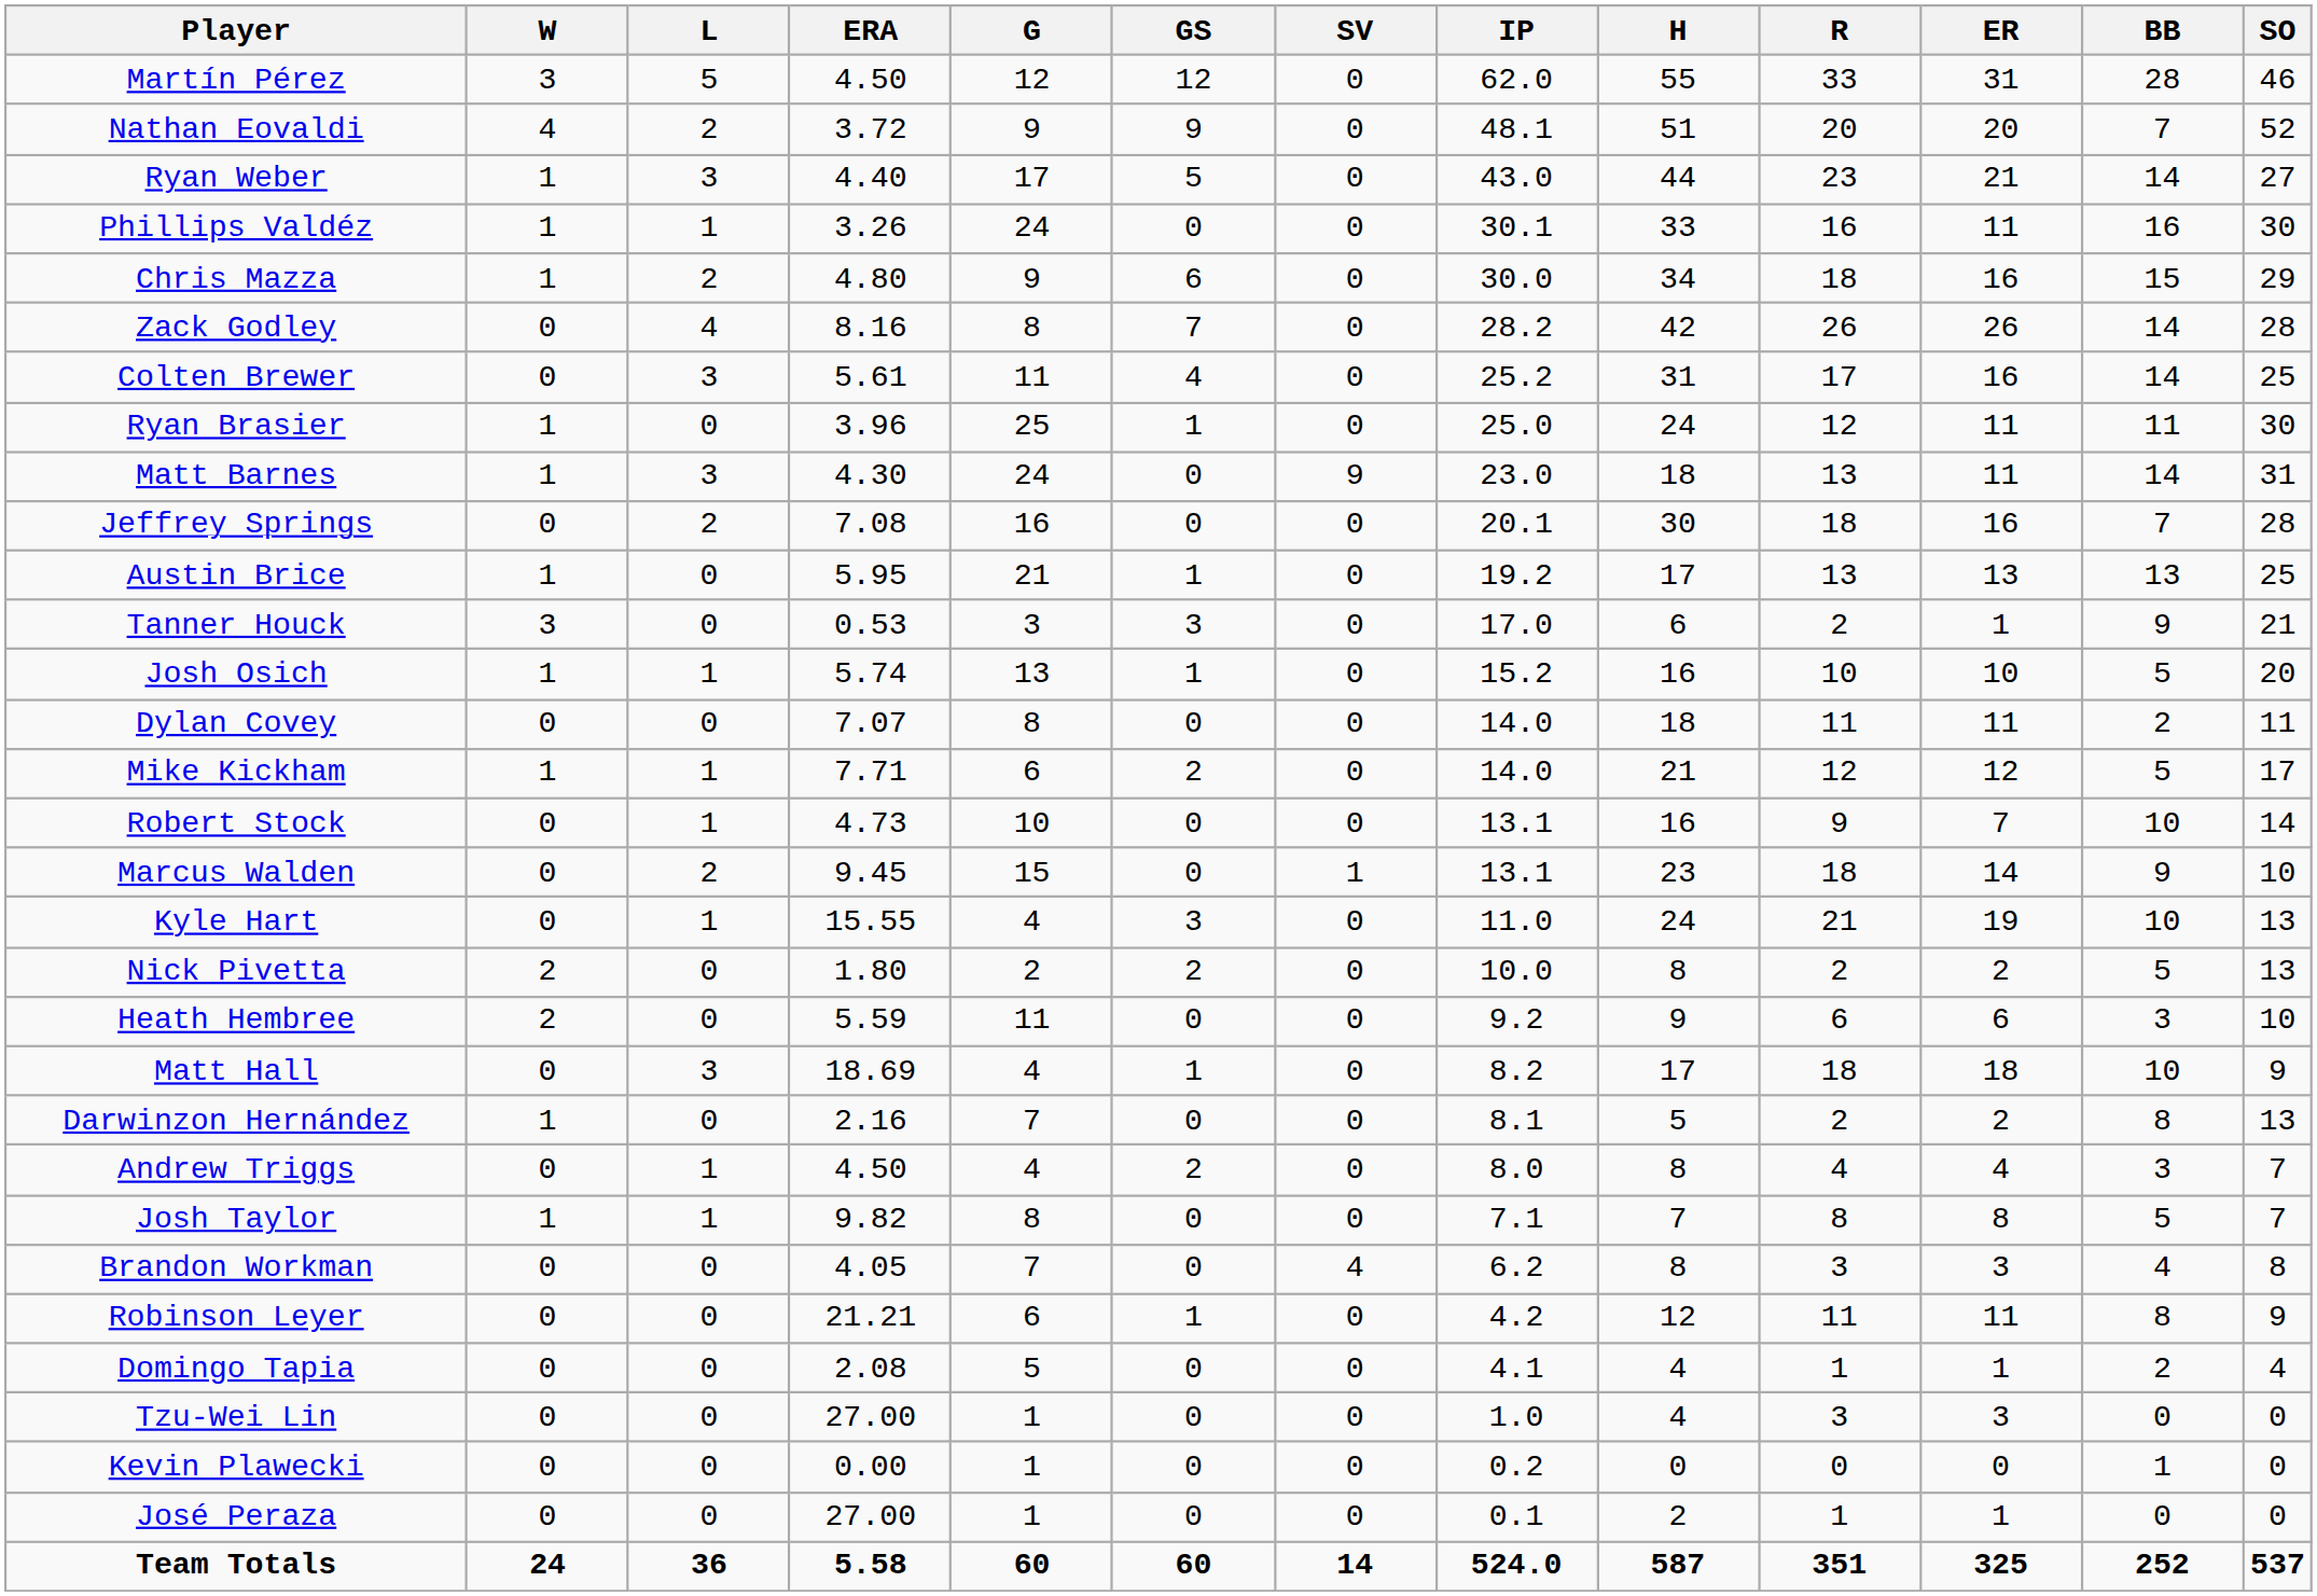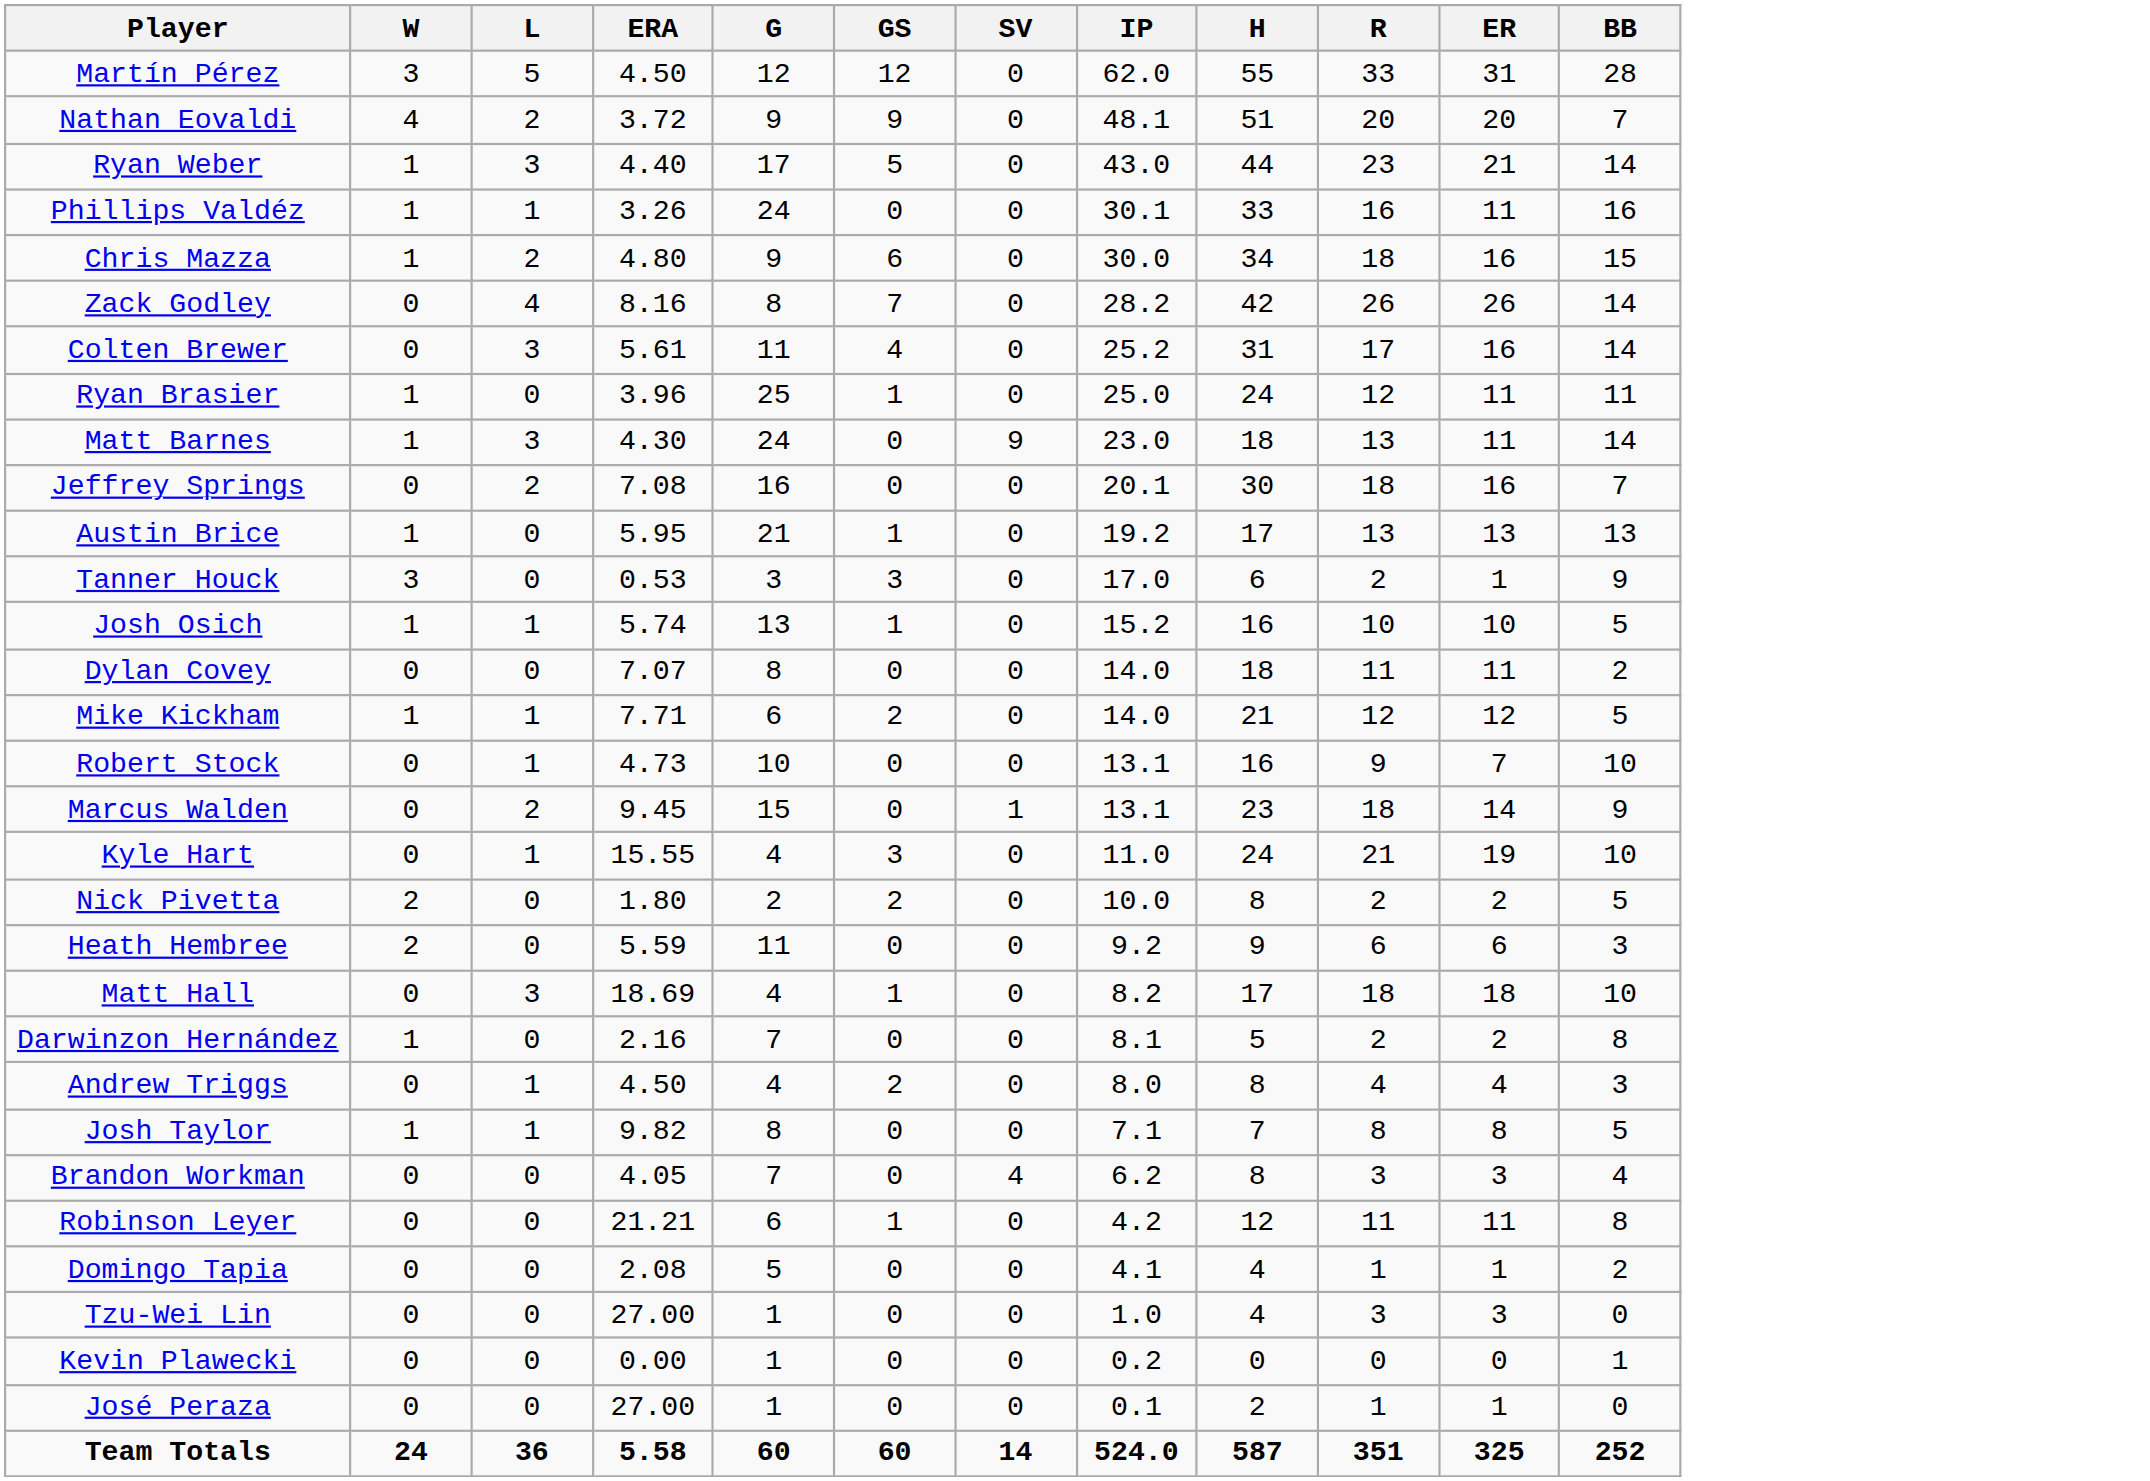- column: SO | 46 | 52 | 27 | 30 | 29 | 28 | 25 | 30 | 31 | 28 | 25 | 21 | 20 | 11 | 17 | 14 | 10 | 13 | 13 | 10 | 9 | 13 | 7 | 7 | 8 | 9 | 4 | 0 | 0 | 0 | 537
